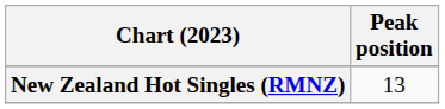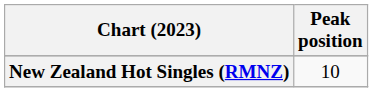New Zealand Hot Singles (RMNZ) | Peak position: 13 -> 10
